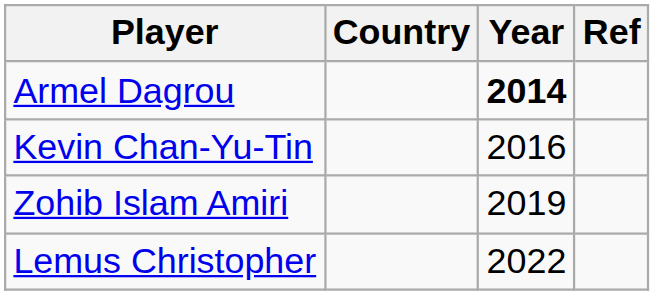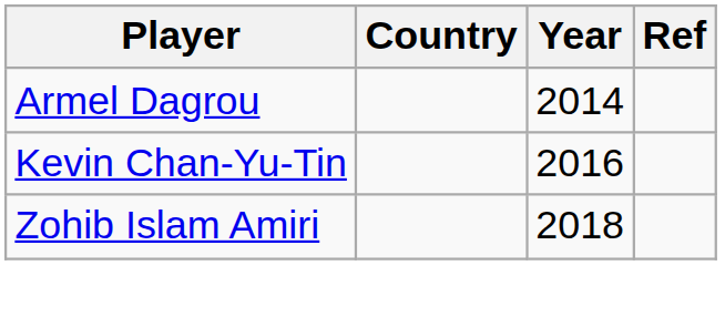Armel Dagrou | Year: bold -> normal
Zohib Islam Amiri | Year: 2019 -> 2018
- row: Lemus Christopher | 2022
